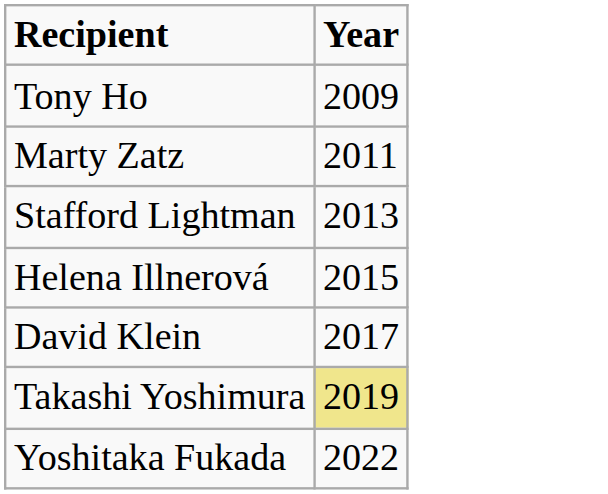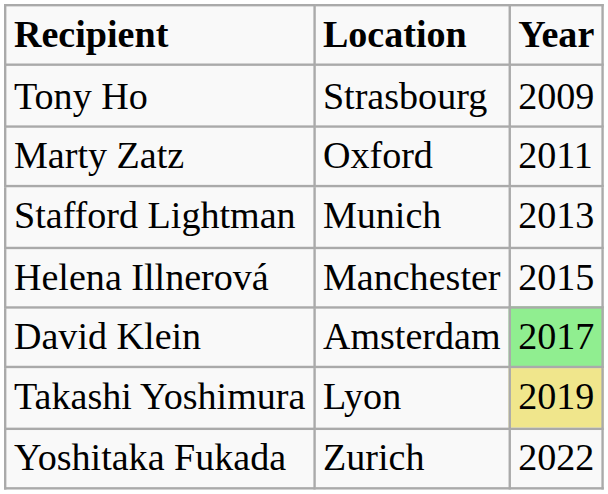+ column: Location | Strasbourg | Oxford | Munich | Manchester | Amsterdam | Lyon | Zurich
David Klein | Year: no background -> lightgreen background
